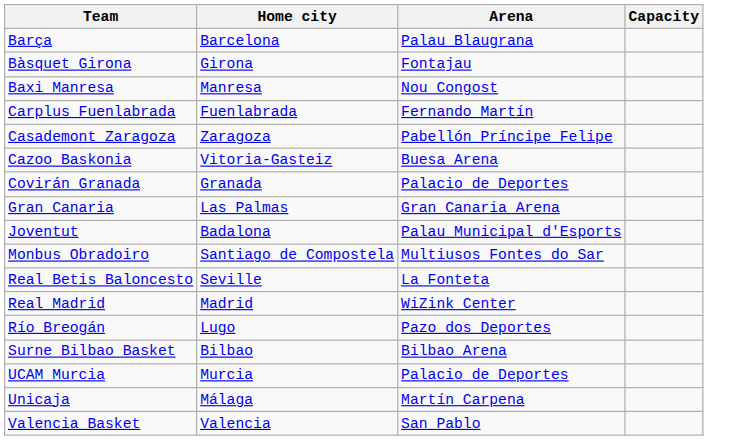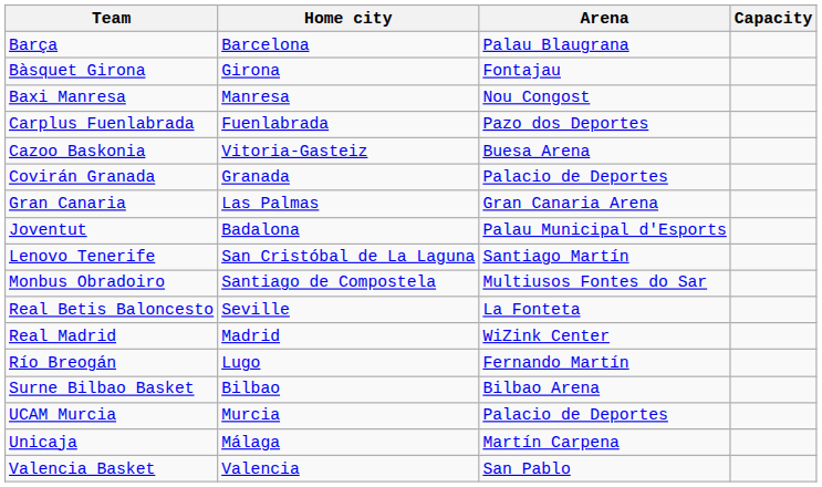Carplus Fuenlabrada | Arena: Fernando Martín -> Pazo dos Deportes
- row: Casademont Zaragoza | Zaragoza | Pabellón Príncipe Felipe
+ row: Lenovo Tenerife | San Cristóbal de La Laguna | Santiago Martín
Río Breogán | Arena: Pazo dos Deportes -> Fernando Martín
